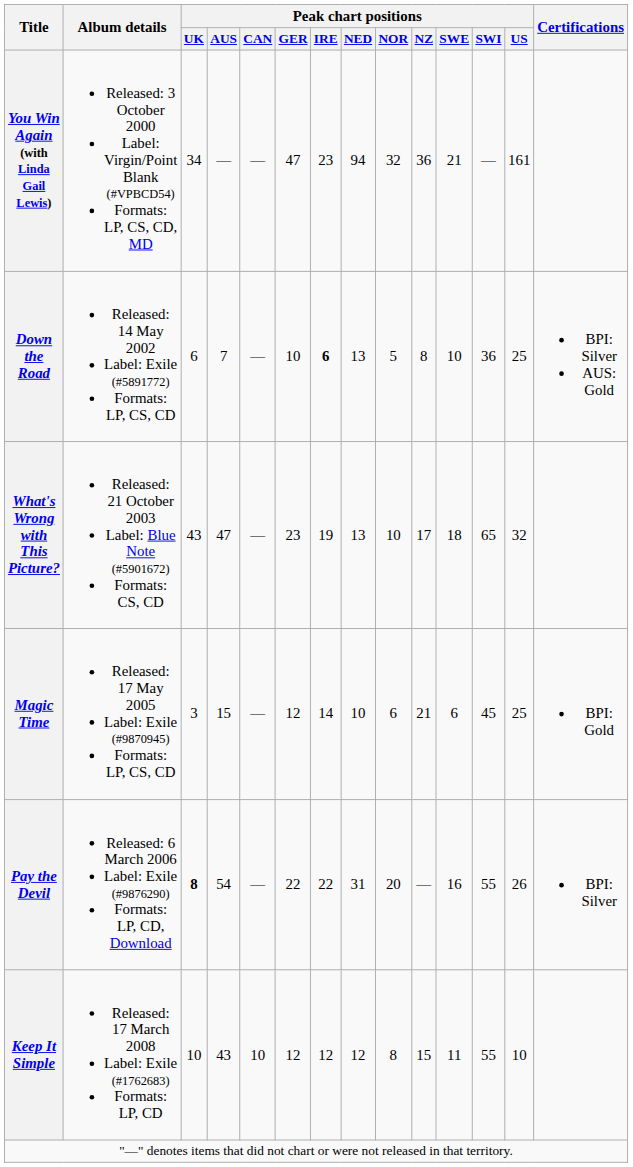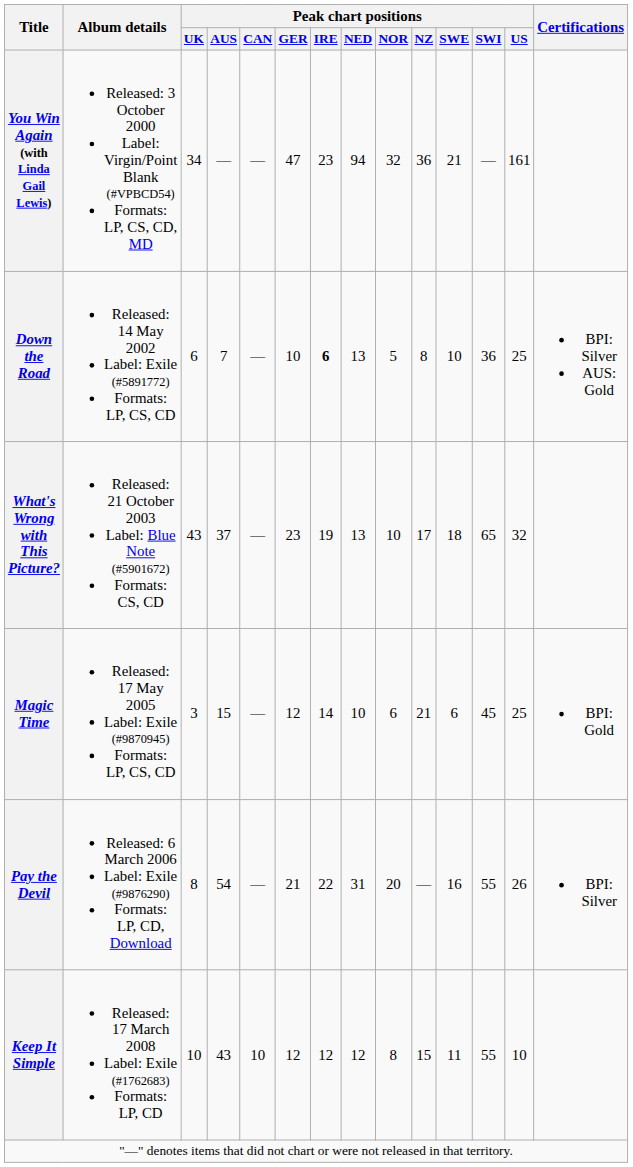What's Wrong with This Picture? | Peak chart positions / AUS: 47 -> 37
Pay the Devil | Peak chart positions / UK: bold -> normal
Pay the Devil | Peak chart positions / GER: 22 -> 21
